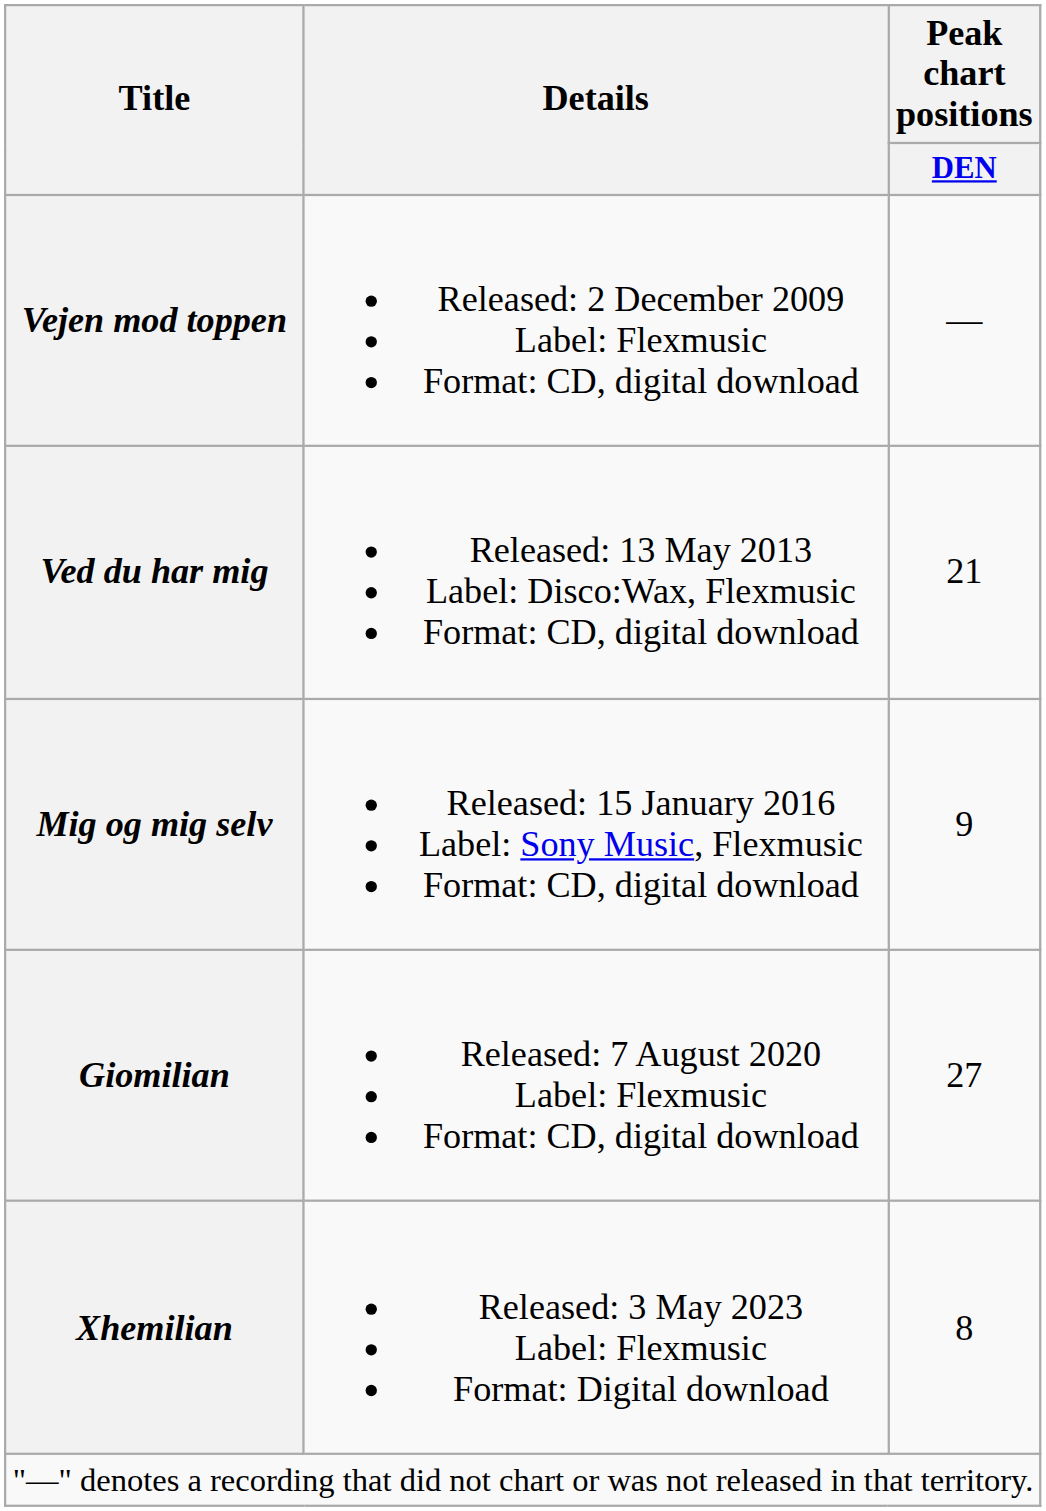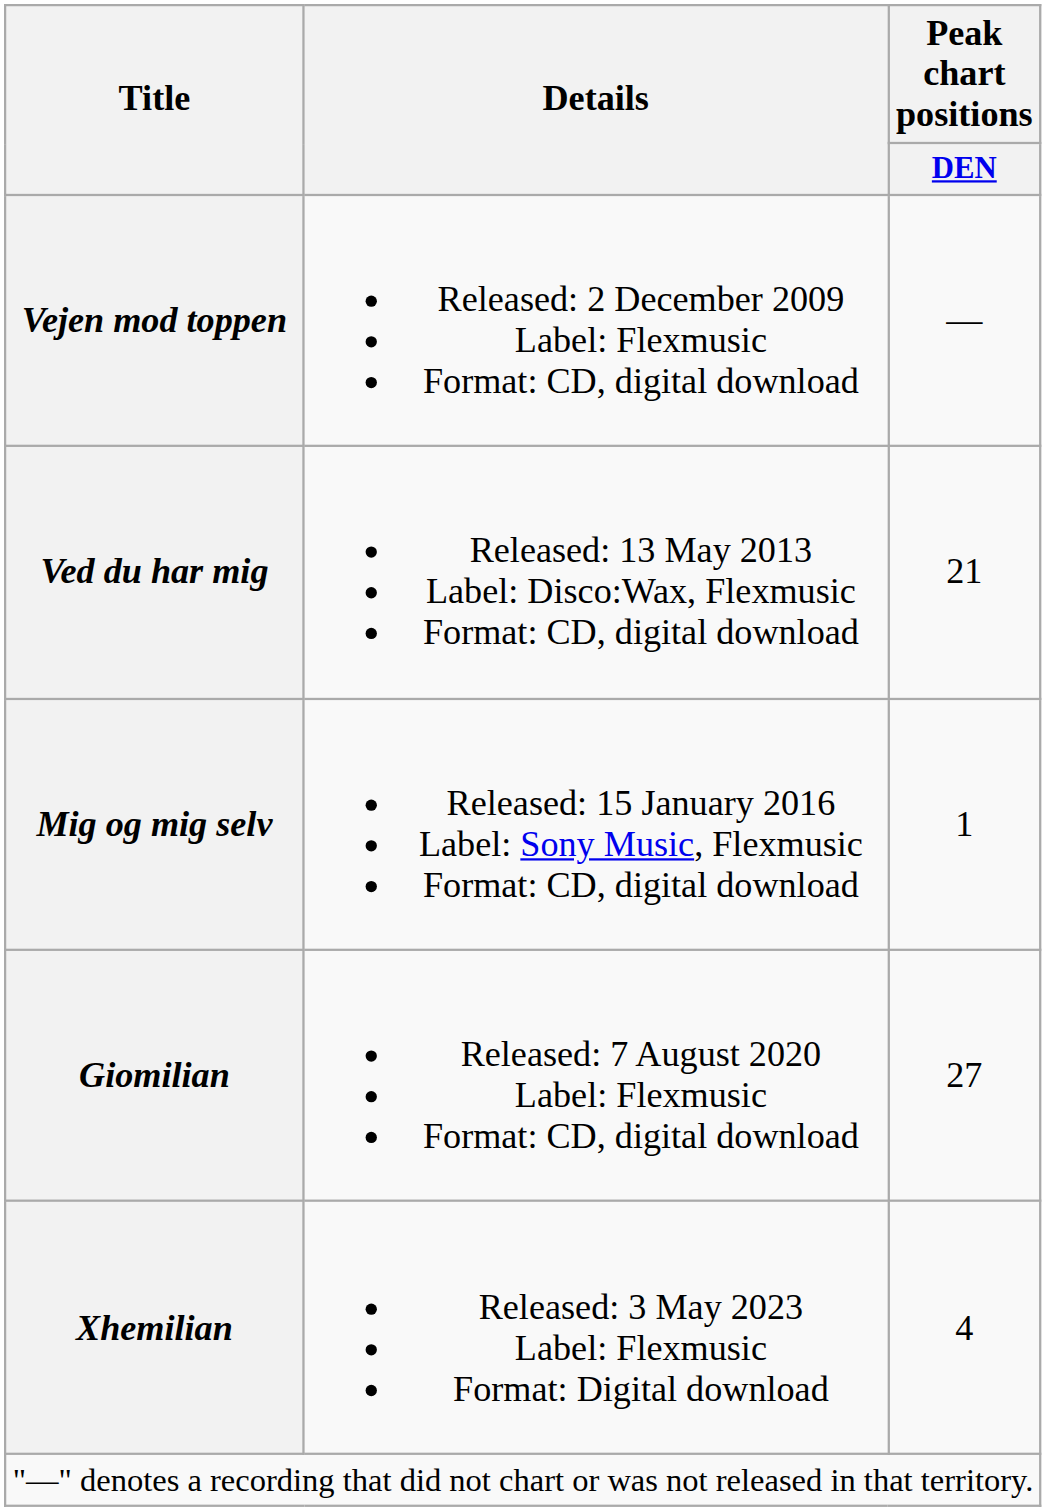Mig og mig selv | Peak chart positions / DEN: 9 -> 1
Xhemilian | Peak chart positions / DEN: 8 -> 4
